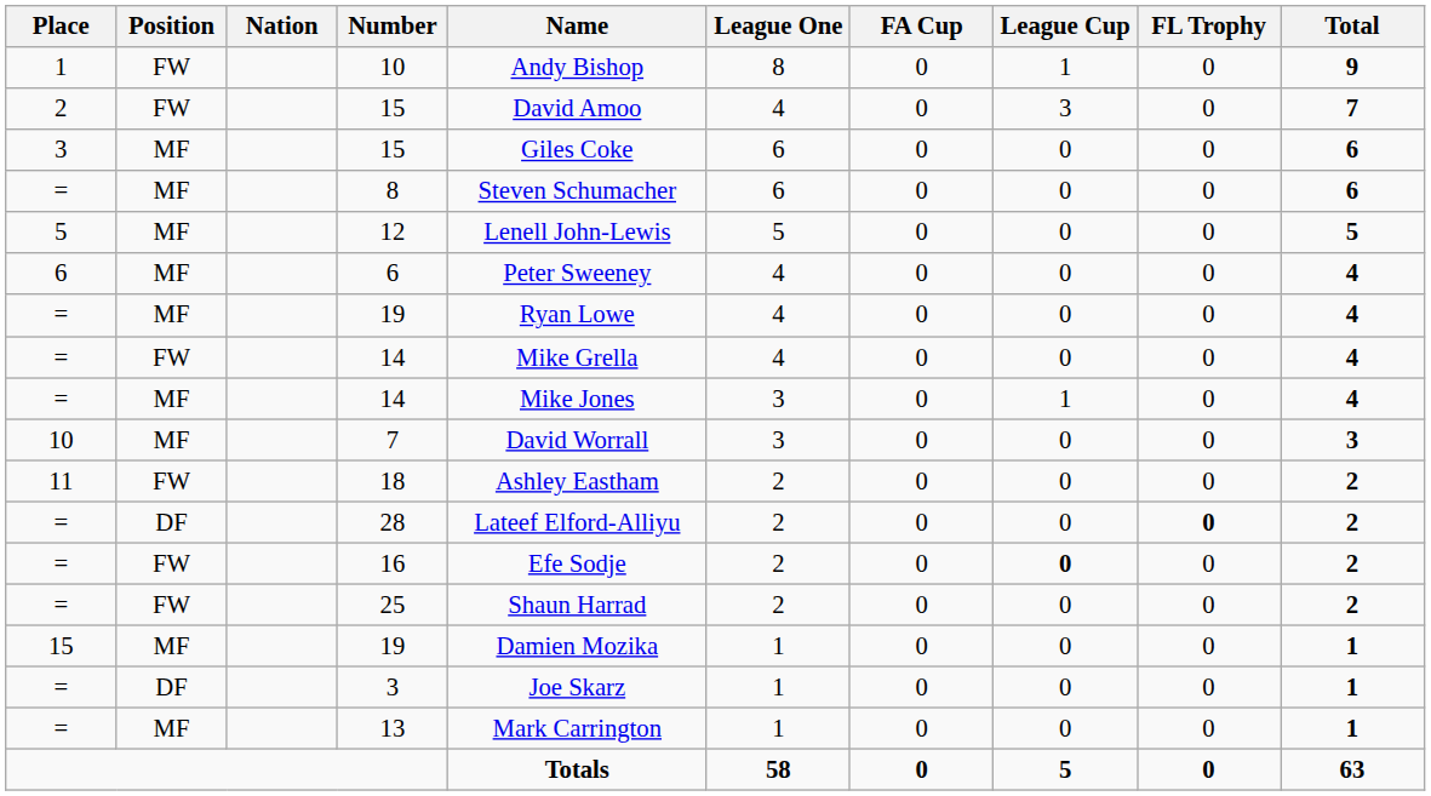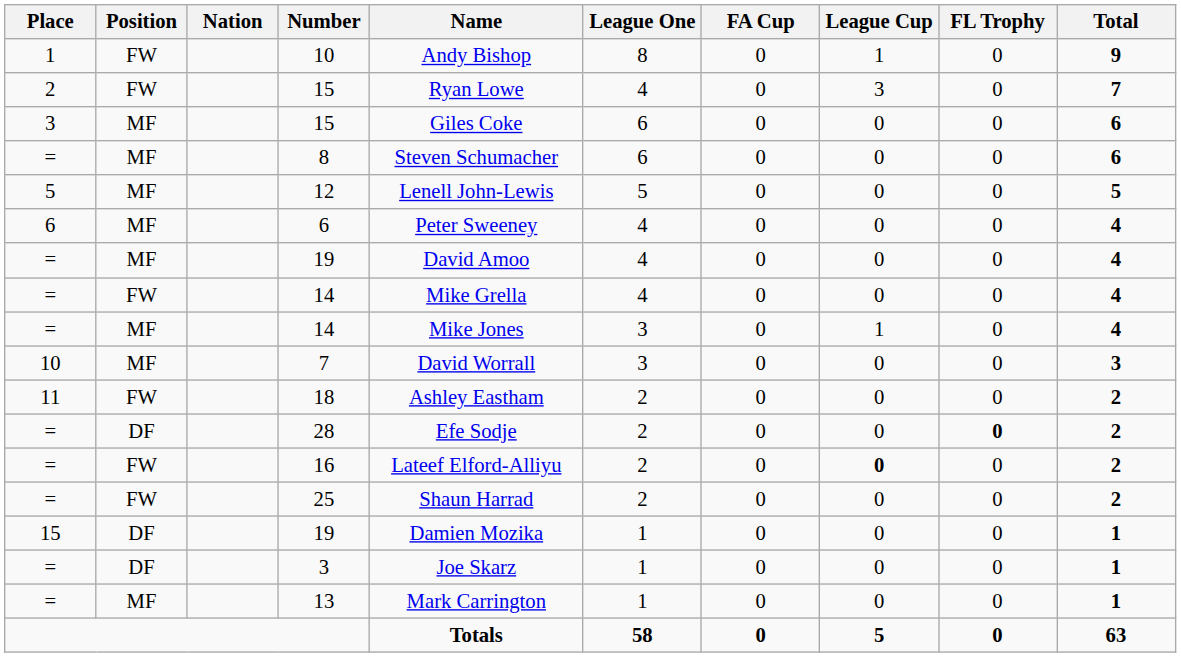2 / 15 | Name: David Amoo -> Ryan Lowe
= / 19 | Name: Ryan Lowe -> David Amoo
28 | Name: Lateef Elford-Alliyu -> Efe Sodje
16 | Name: Efe Sodje -> Lateef Elford-Alliyu
15 / 19 | Position: MF -> DF
